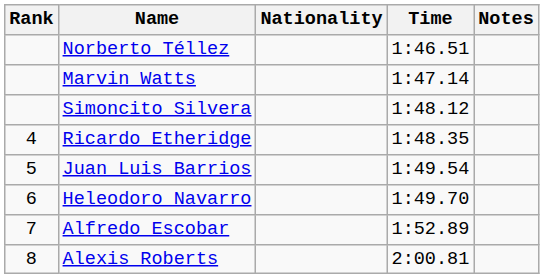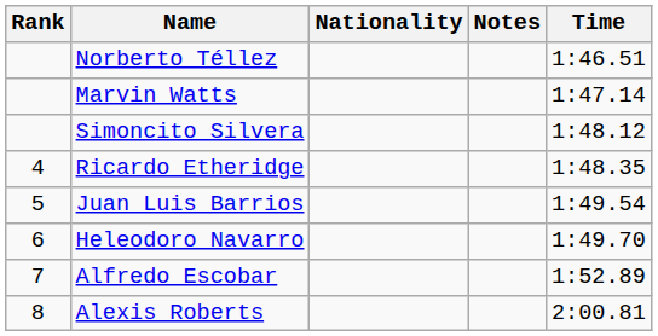columns swapped: Time <-> Notes
